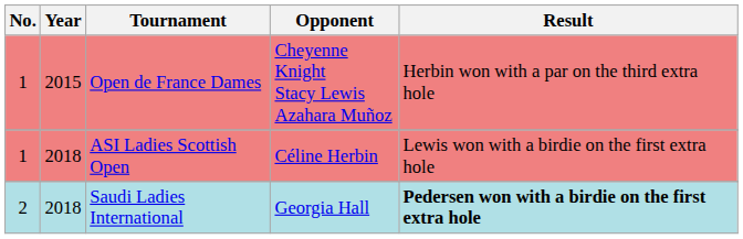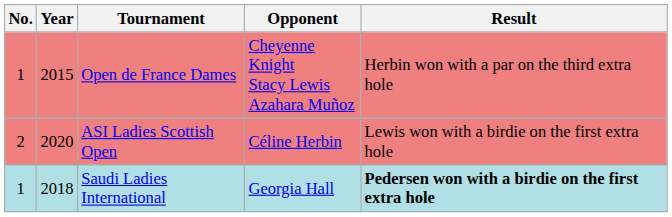ASI Ladies Scottish Open | No.: 1 -> 2
ASI Ladies Scottish Open | Year: 2018 -> 2020
Saudi Ladies International | No.: 2 -> 1
